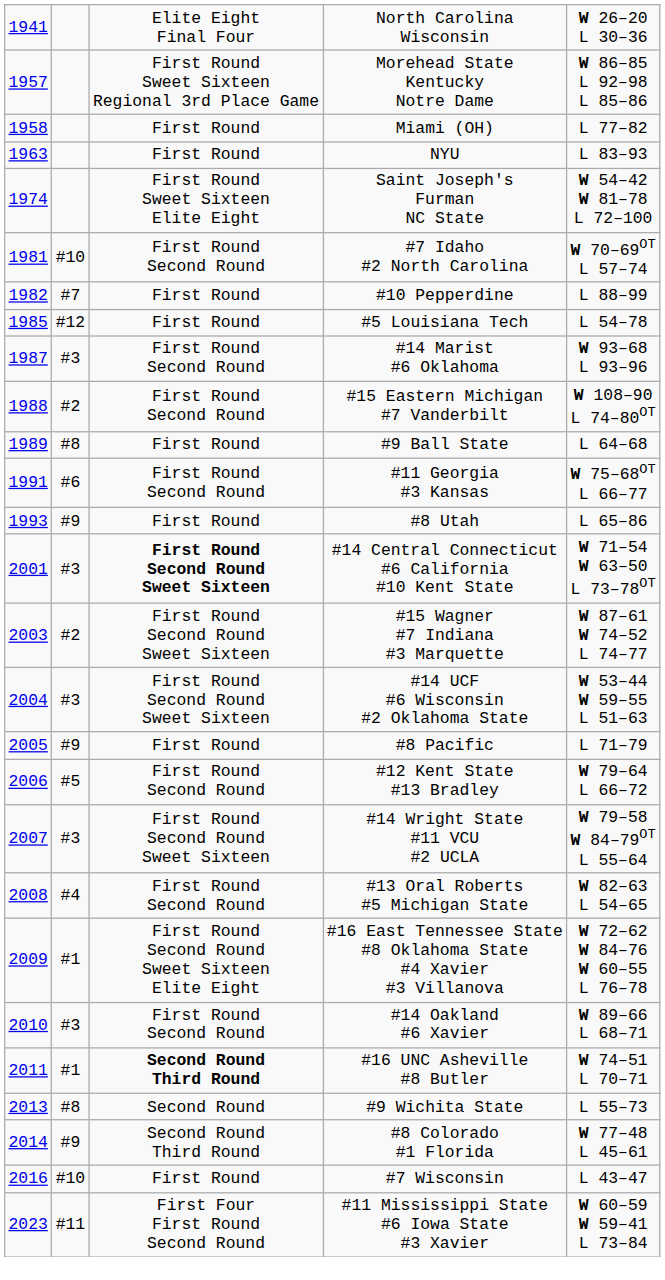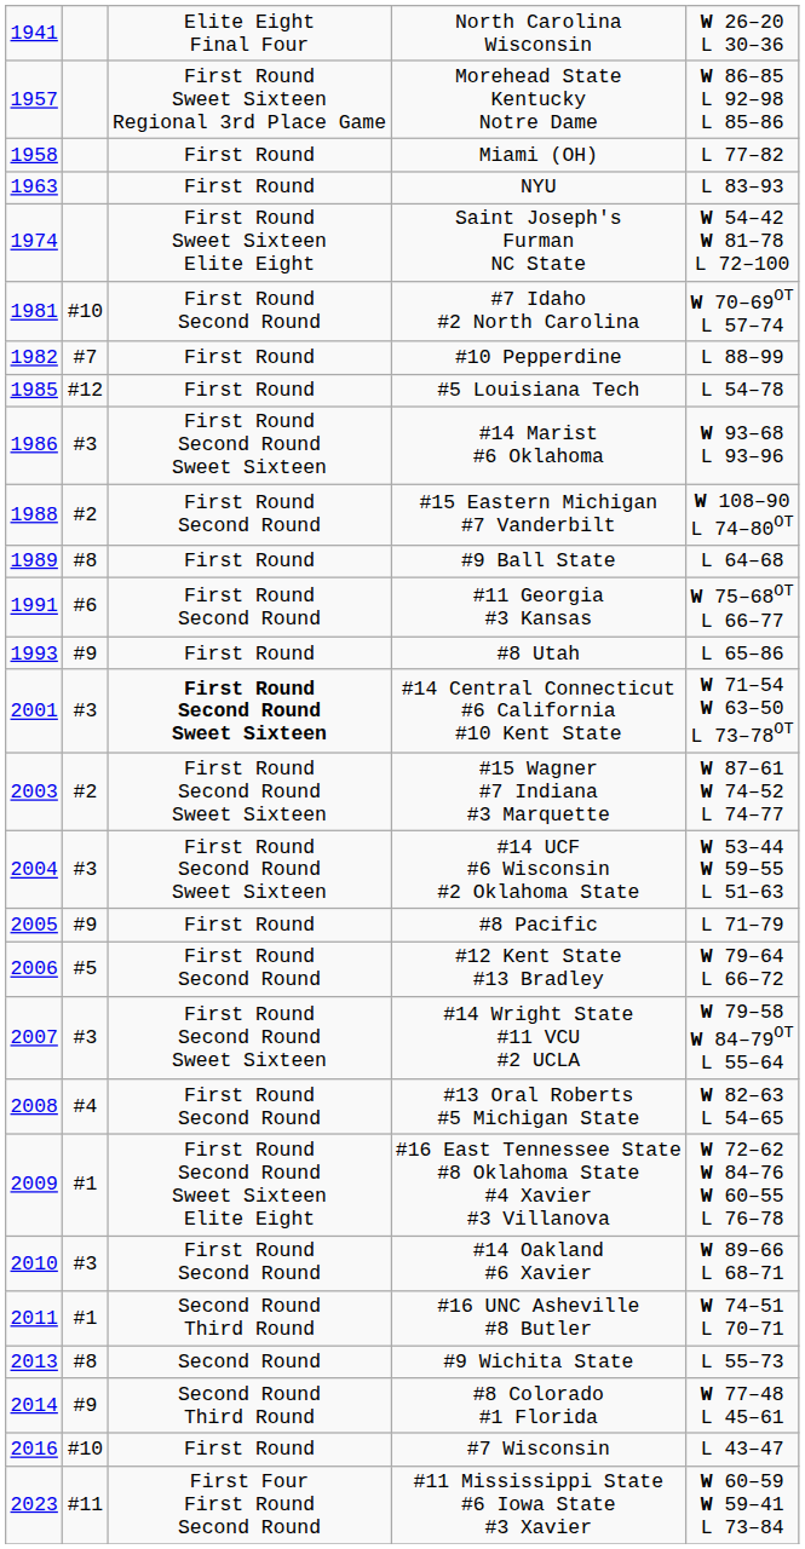#14 Marist #6 Oklahoma | column 1: 1987 -> 1986
#14 Marist #6 Oklahoma | column 3: First Round Second Round -> First Round Second Round Sweet Sixteen
#16 UNC Asheville #8 Butler | column 3: bold -> normal
